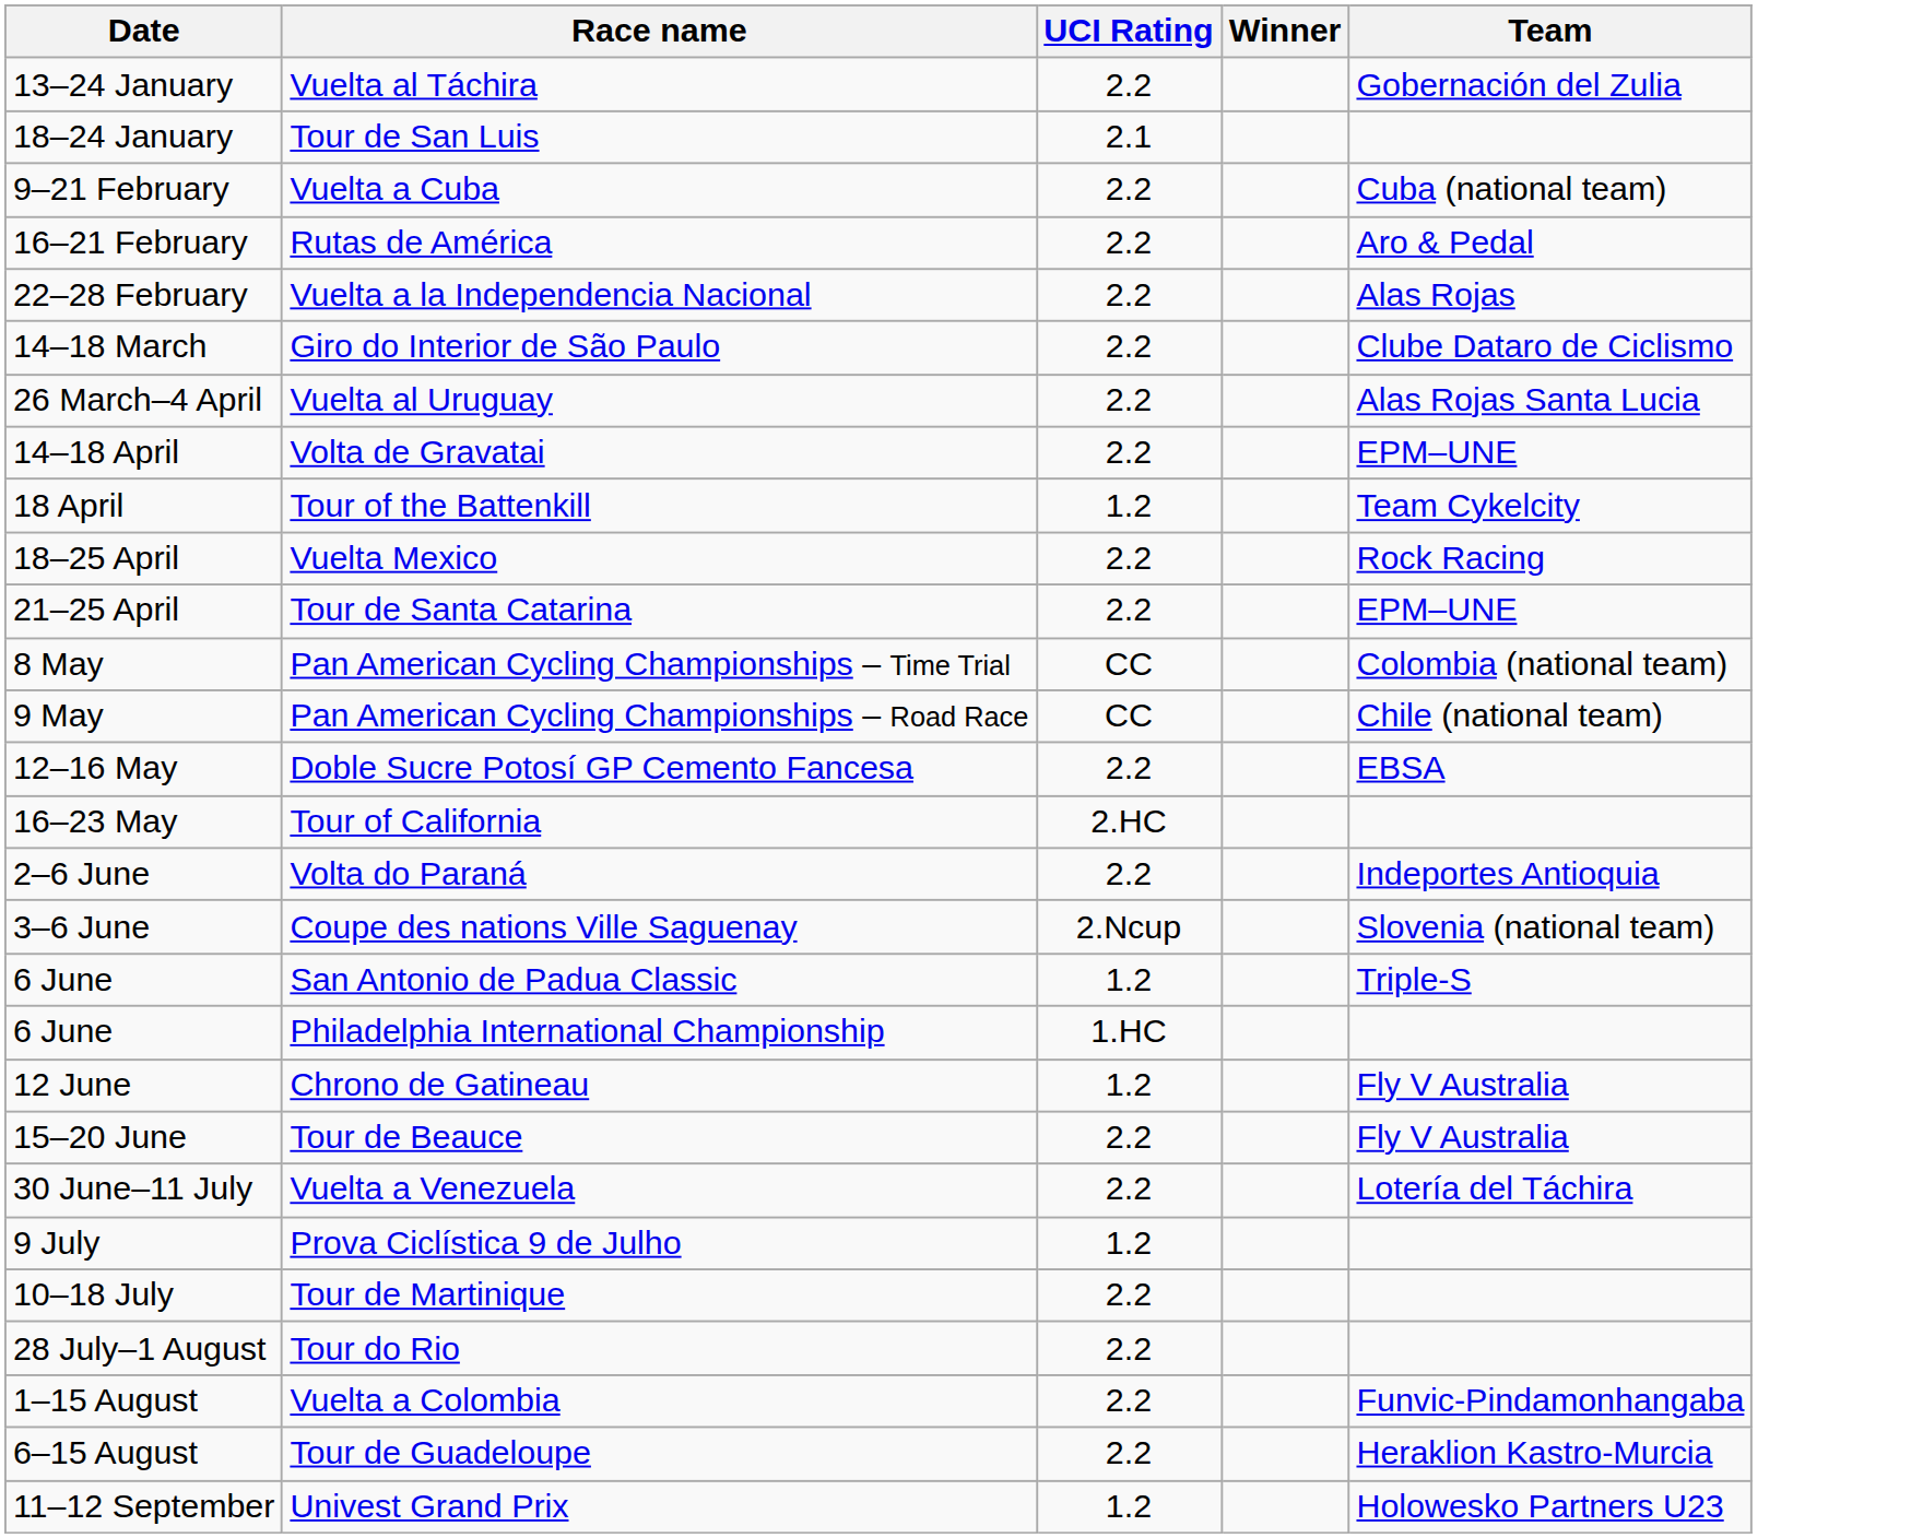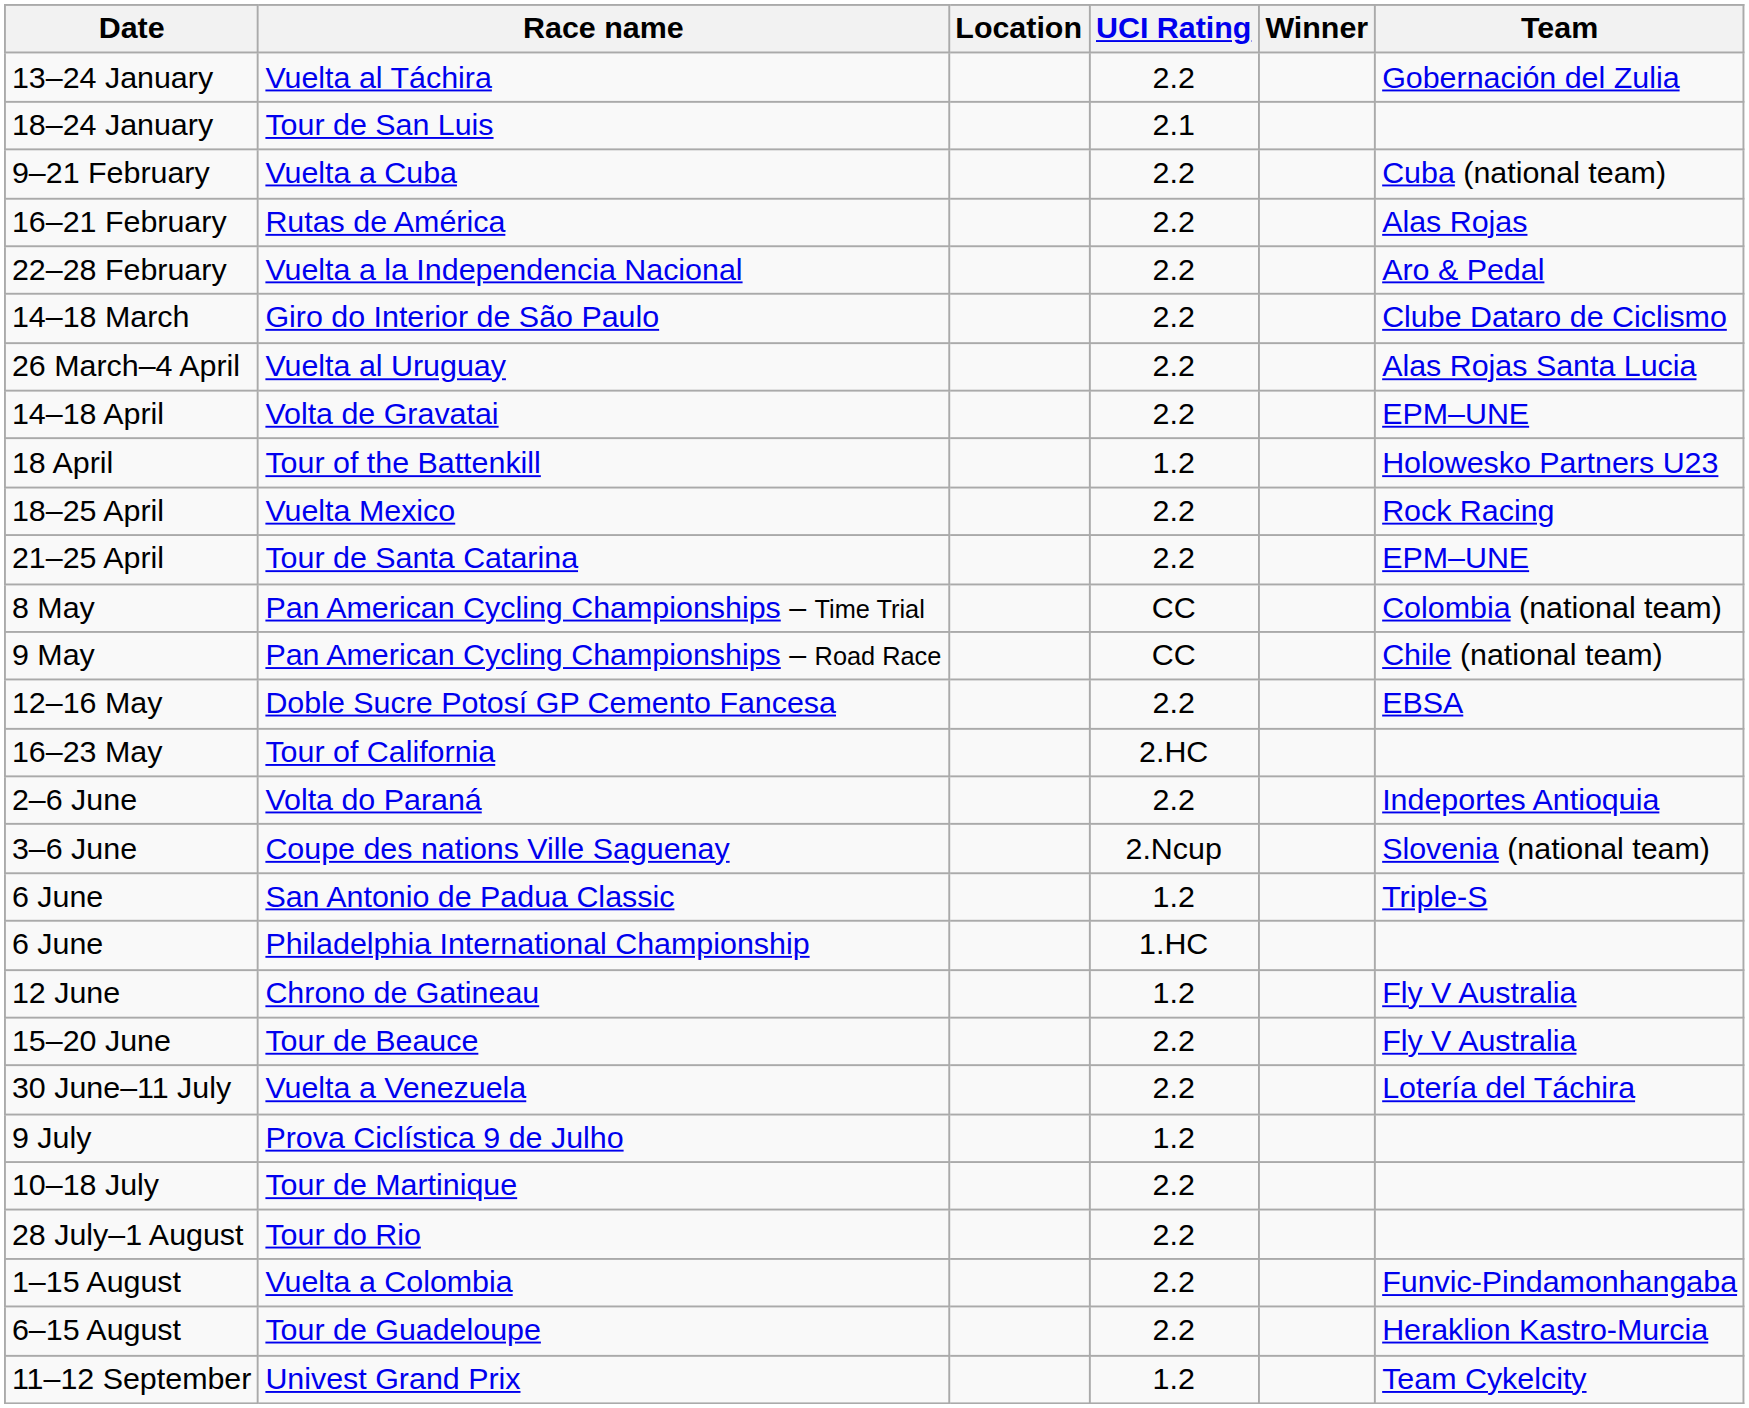+ column: Location
Rutas de América | Team: Aro & Pedal -> Alas Rojas
Vuelta a la Independencia Nacional | Team: Alas Rojas -> Aro & Pedal
Tour of the Battenkill | Team: Team Cykelcity -> Holowesko Partners U23
Univest Grand Prix | Team: Holowesko Partners U23 -> Team Cykelcity
